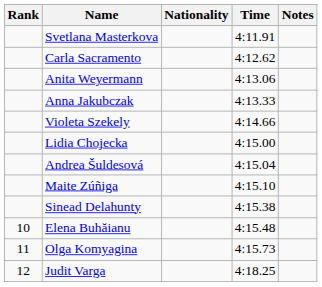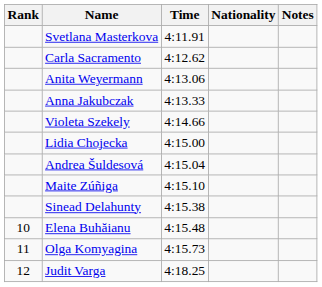columns swapped: Nationality <-> Time
